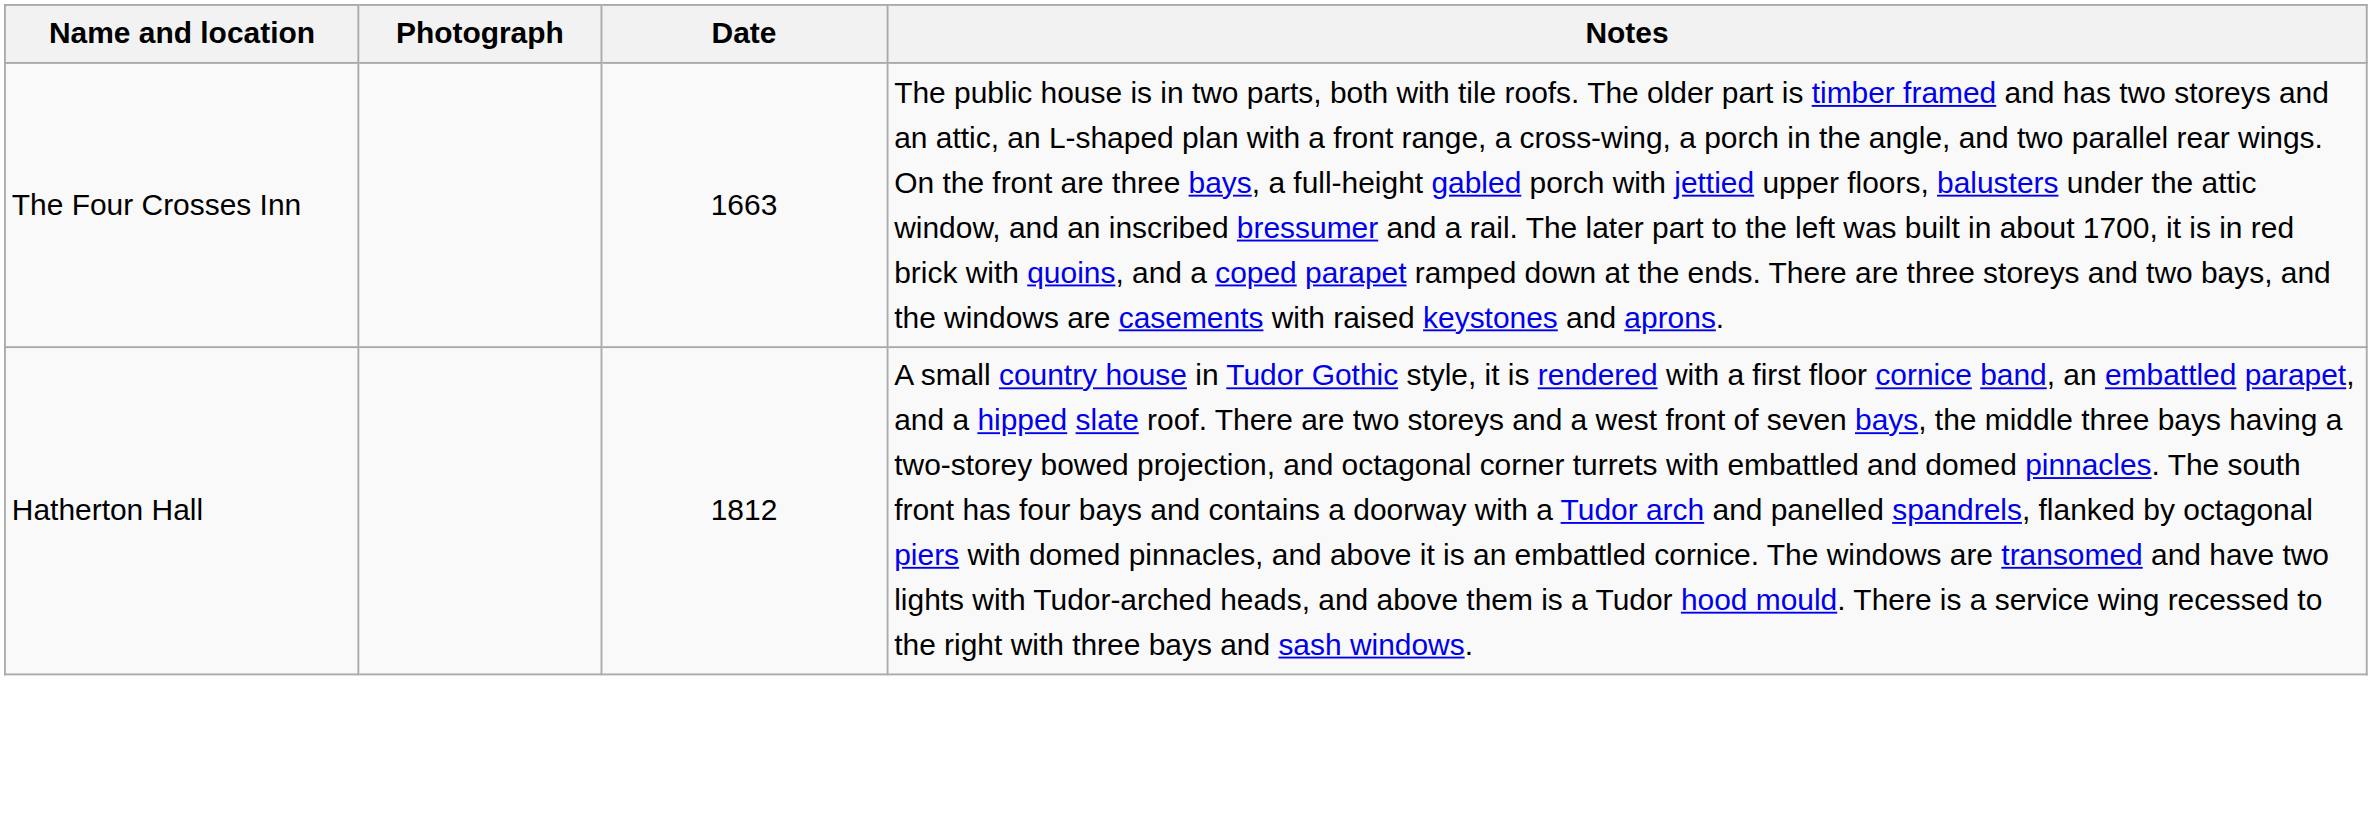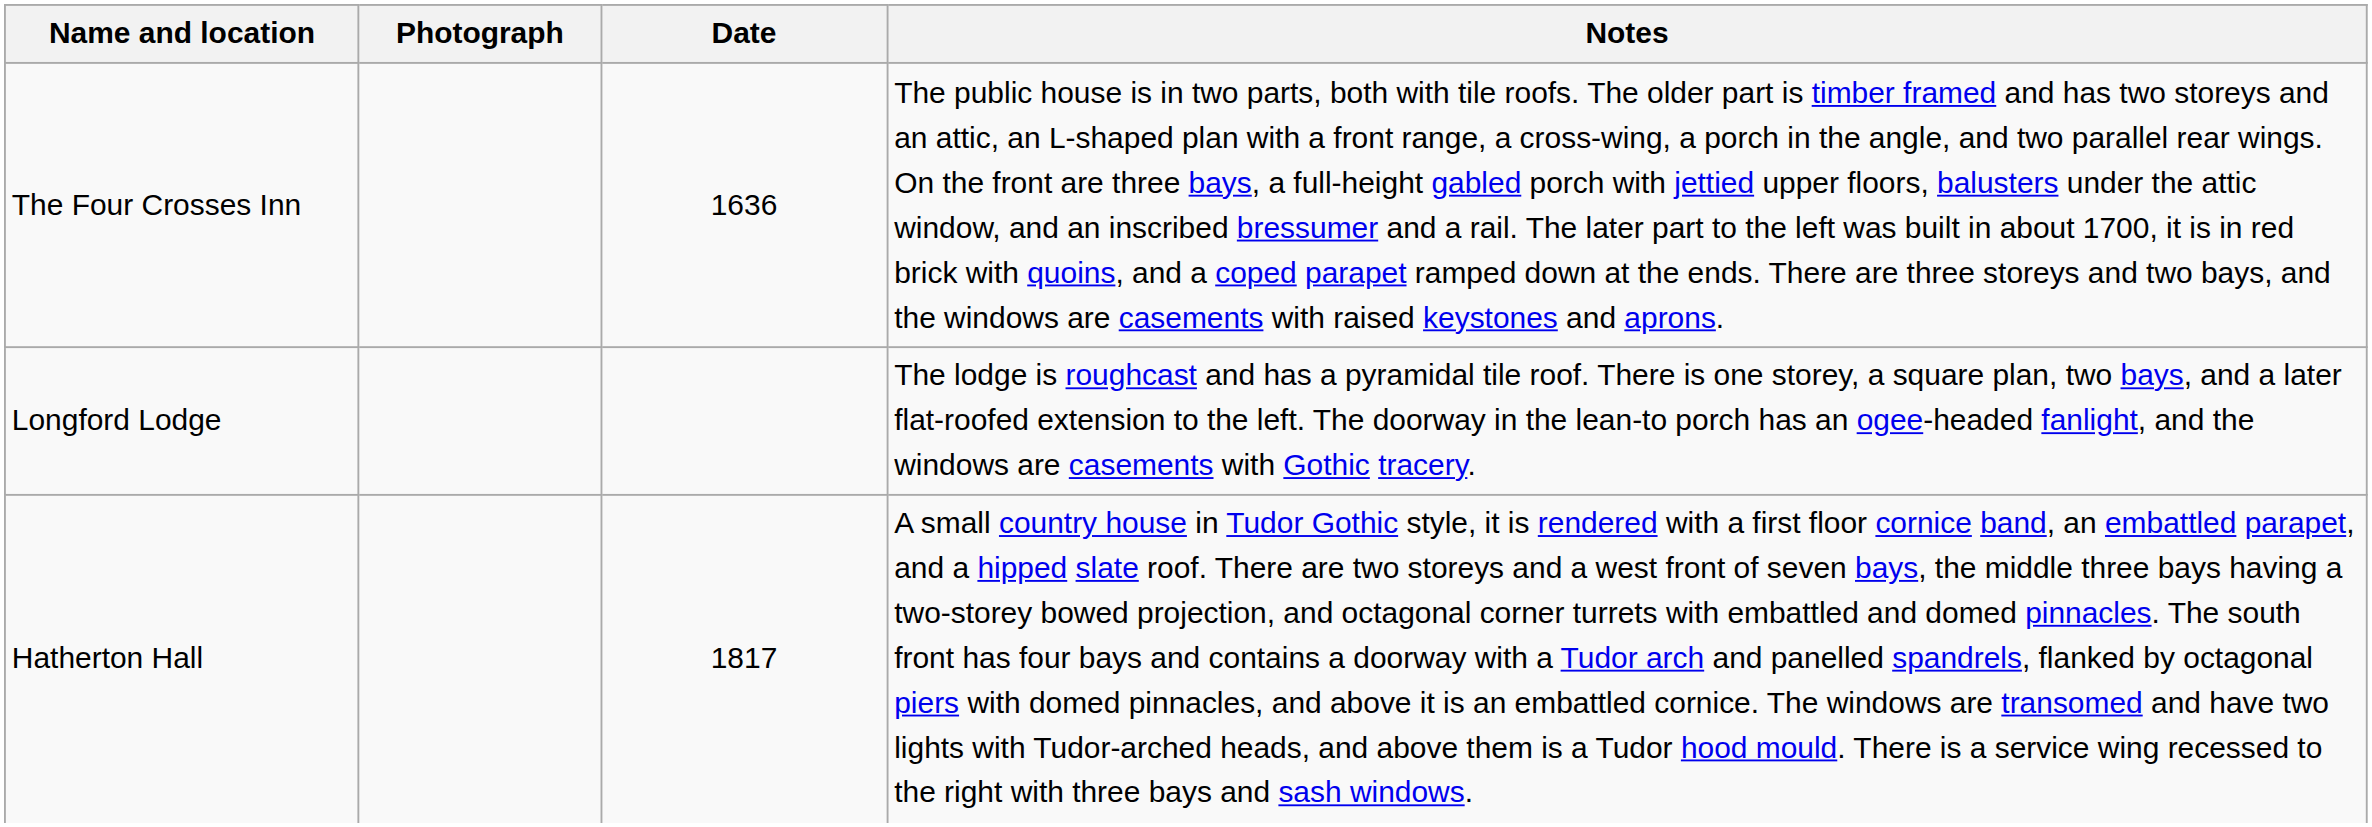The Four Crosses Inn | Date: 1663 -> 1636
+ row: Longford Lodge | The lodge is roughcast and has a pyramidal tile roof. There is one storey, a square plan, two bays, and a later flat-roofed extension to the left. The doorway in the lean-to porch has an ogee-headed fanlight, and the windows are casements with Gothic tracery.
Hatherton Hall | Date: 1812 -> 1817
